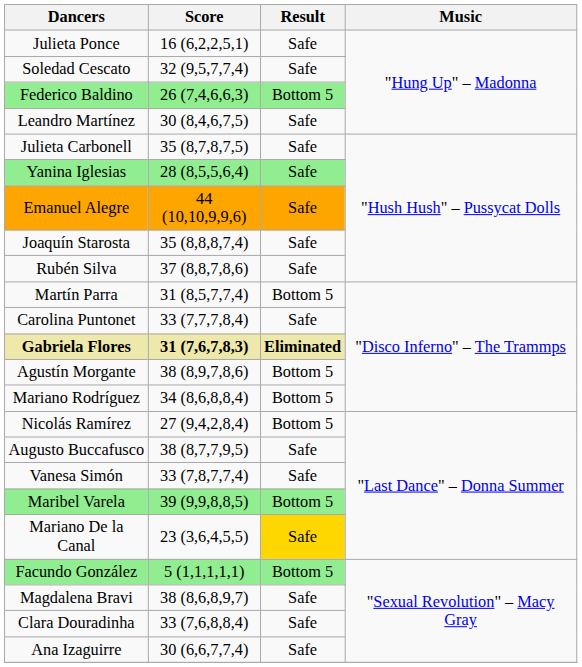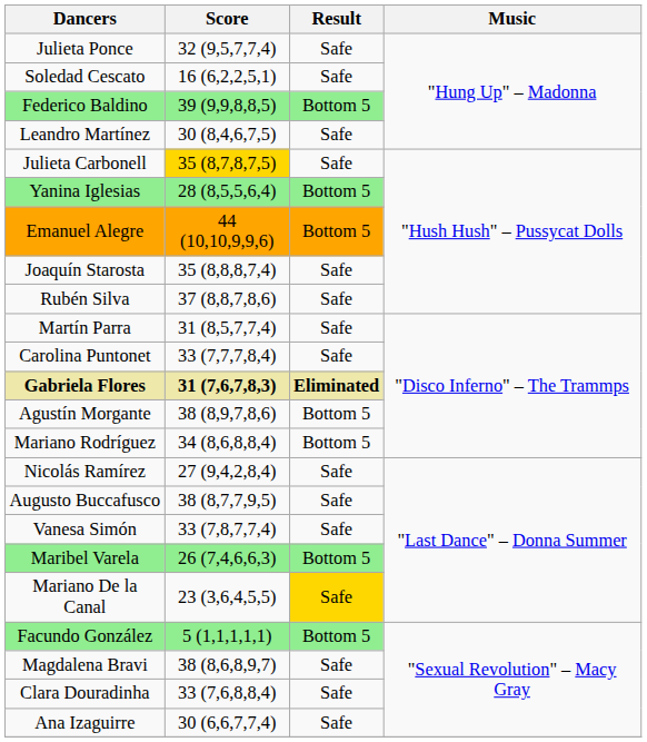Julieta Ponce | Score: 16 (6,2,2,5,1) -> 32 (9,5,7,7,4)
Soledad Cescato | Score: 32 (9,5,7,7,4) -> 16 (6,2,2,5,1)
Federico Baldino | Score: 26 (7,4,6,6,3) -> 39 (9,9,8,8,5)
Julieta Carbonell | Score: no background -> gold background
Yanina Iglesias | Result: Safe -> Bottom 5
Emanuel Alegre | Result: Safe -> Bottom 5
Martín Parra | Result: Bottom 5 -> Safe
Nicolás Ramírez | Result: Bottom 5 -> Safe
Maribel Varela | Score: 39 (9,9,8,8,5) -> 26 (7,4,6,6,3)
